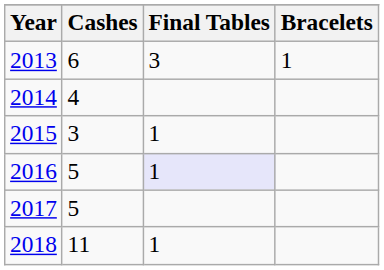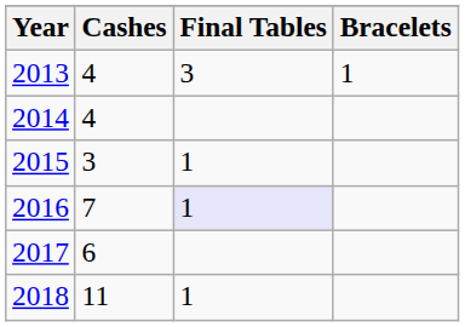2013 | Cashes: 6 -> 4
2016 | Cashes: 5 -> 7
2017 | Cashes: 5 -> 6
